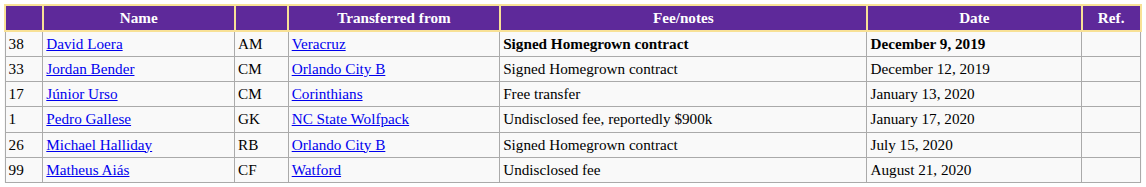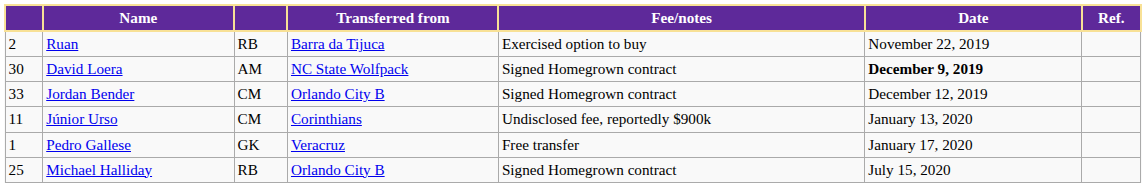+ row: 2 | Ruan | RB | Barra da Tijuca | Exercised option to buy | November 22, 2019
David Loera | column 1: 38 -> 30
David Loera | Transferred from: Veracruz -> NC State Wolfpack
David Loera | Fee/notes: bold -> normal
Júnior Urso | column 1: 17 -> 11
Júnior Urso | Fee/notes: Free transfer -> Undisclosed fee, reportedly $900k
Pedro Gallese | Transferred from: NC State Wolfpack -> Veracruz
Pedro Gallese | Fee/notes: Undisclosed fee, reportedly $900k -> Free transfer
Michael Halliday | column 1: 26 -> 25
- row: 99 | Matheus Aiás | CF | Watford | Undisclosed fee | August 21, 2020
